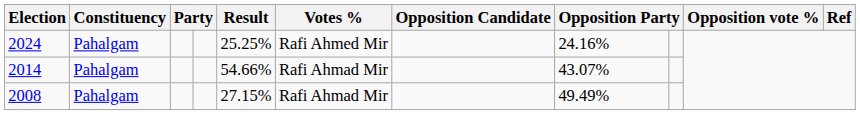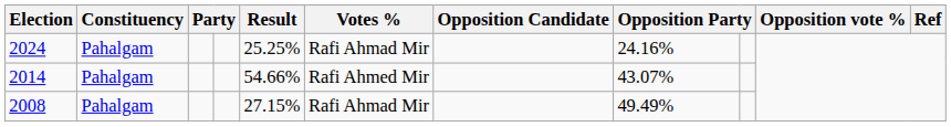2024 | Votes %: Rafi Ahmed Mir -> Rafi Ahmad Mir
2014 | Votes %: Rafi Ahmad Mir -> Rafi Ahmed Mir
